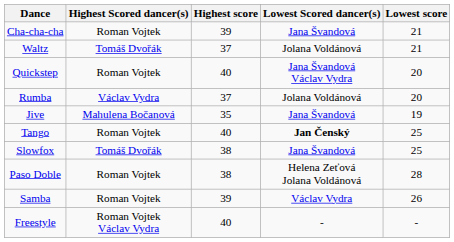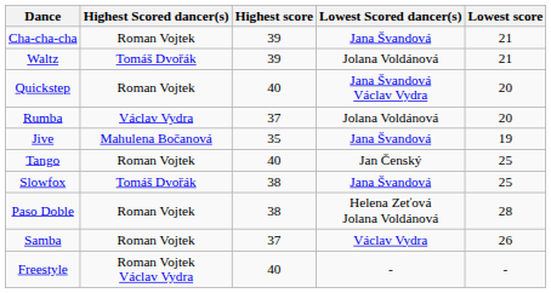Waltz | Highest score: 37 -> 39
Tango | Lowest Scored dancer(s): bold -> normal
Samba | Highest score: 39 -> 37
